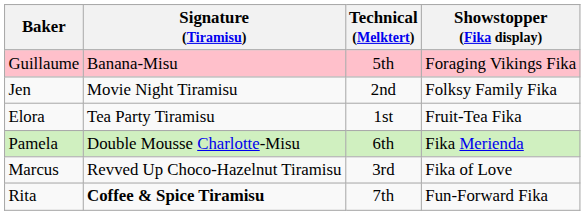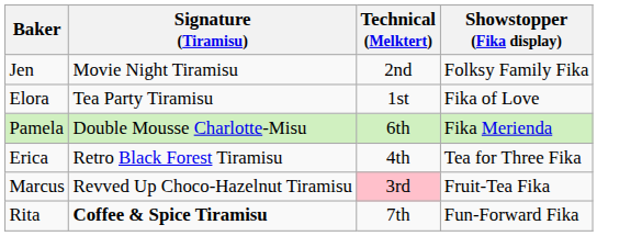- row: Guillaume | Banana-Misu | 5th | Foraging Vikings Fika
Elora | Showstopper (Fika display): Fruit-Tea Fika -> Fika of Love
+ row: Erica | Retro Black Forest Tiramisu | 4th | Tea for Three Fika
Marcus | Technical (Melktert): no background -> pink background
Marcus | Showstopper (Fika display): Fika of Love -> Fruit-Tea Fika
